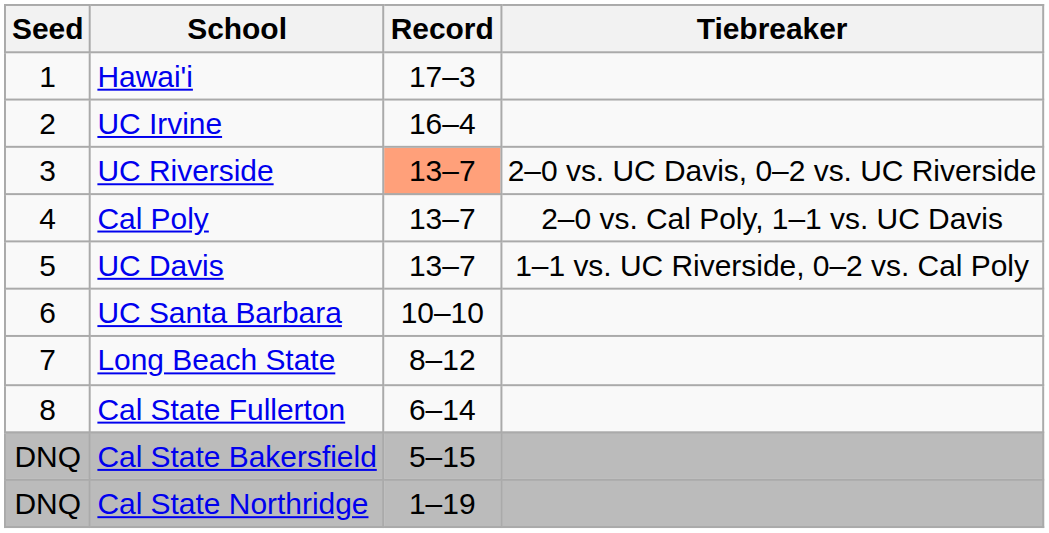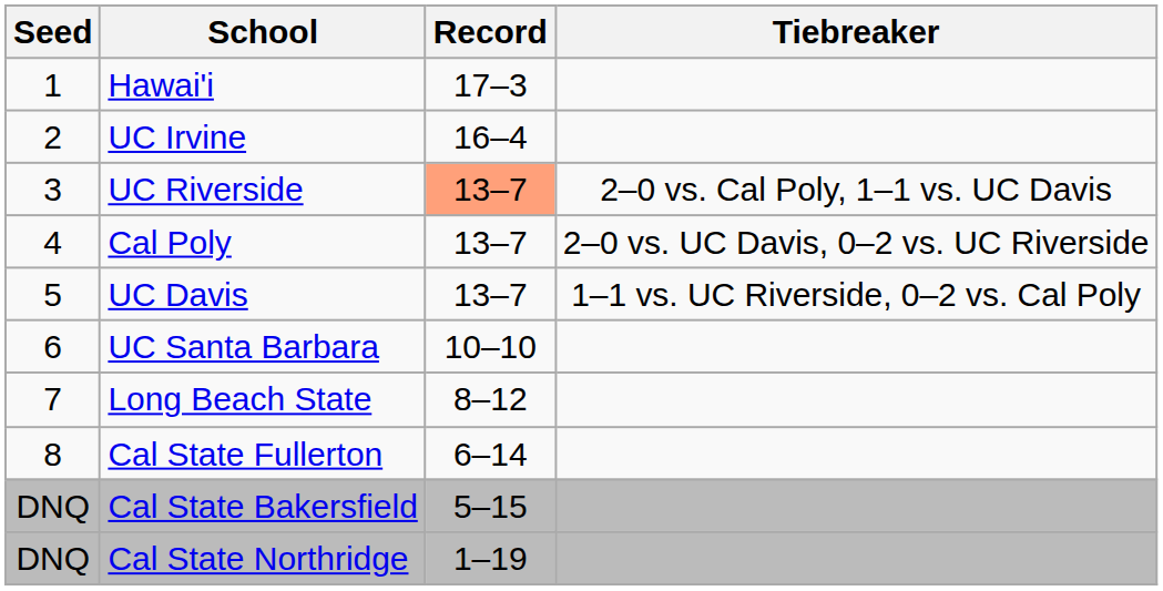UC Riverside | Tiebreaker: 2–0 vs. UC Davis, 0–2 vs. UC Riverside -> 2–0 vs. Cal Poly, 1–1 vs. UC Davis
Cal Poly | Tiebreaker: 2–0 vs. Cal Poly, 1–1 vs. UC Davis -> 2–0 vs. UC Davis, 0–2 vs. UC Riverside
